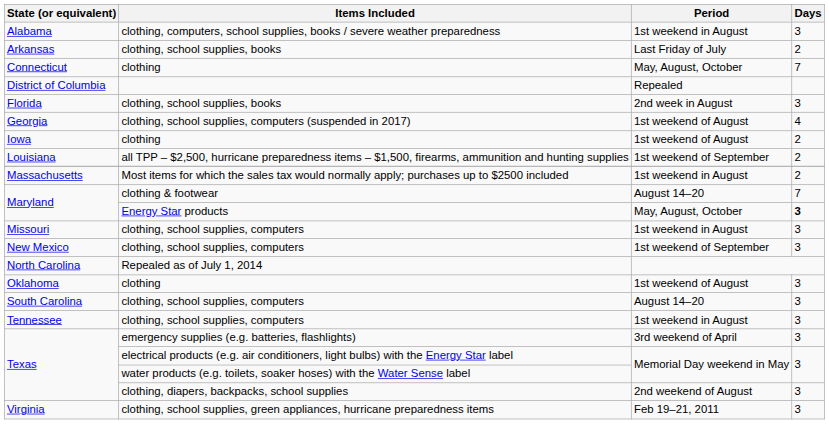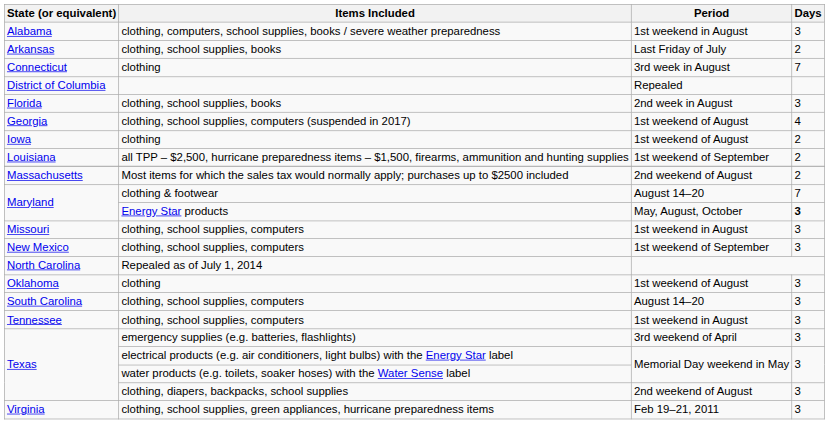Connecticut | Period: May, August, October -> 3rd week in August
Massachusetts | Period: 1st weekend in August -> 2nd weekend of August
